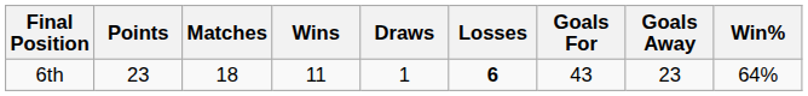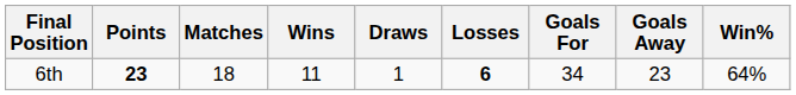6th | Points: normal -> bold
6th | Goals For: 43 -> 34
